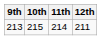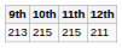213 | 11th: 214 -> 215
